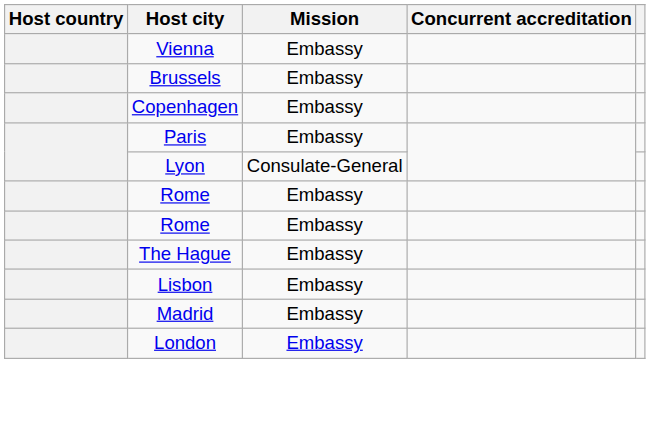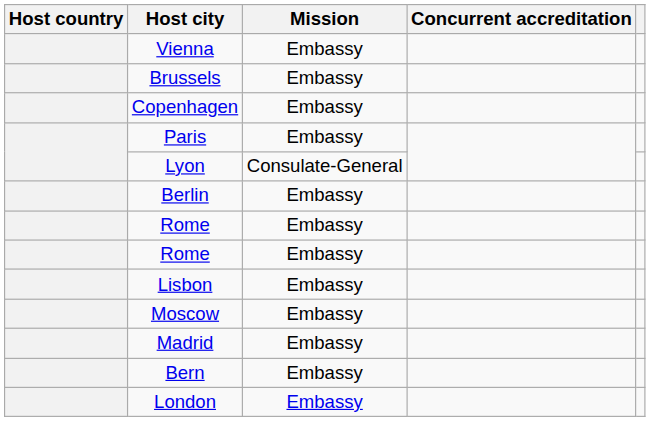+ row: Berlin | Embassy
- row: The Hague | Embassy
+ row: Moscow | Embassy
+ row: Bern | Embassy
